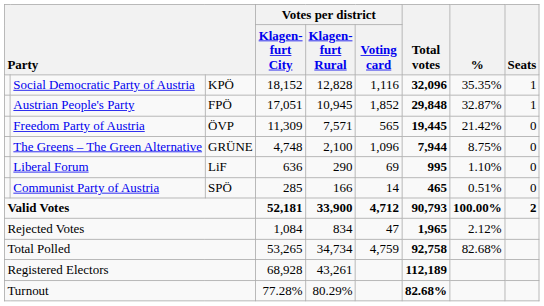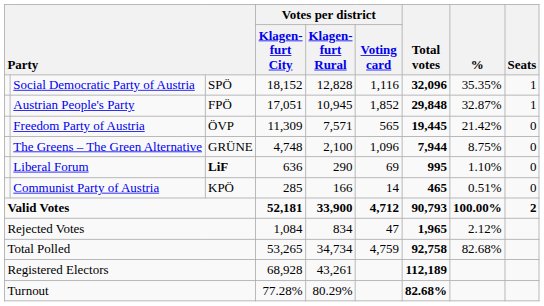Social Democratic Party of Austria | column 3: KPÖ -> SPÖ
Liberal Forum | column 3: normal -> bold
Communist Party of Austria | column 3: SPÖ -> KPÖ
